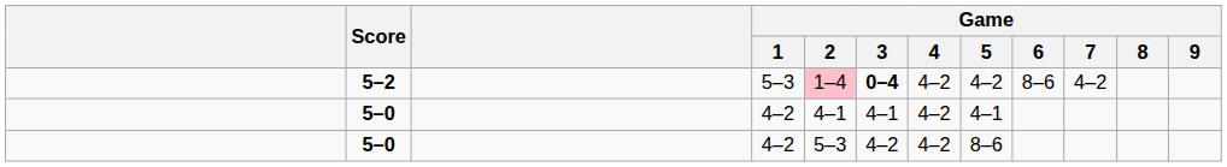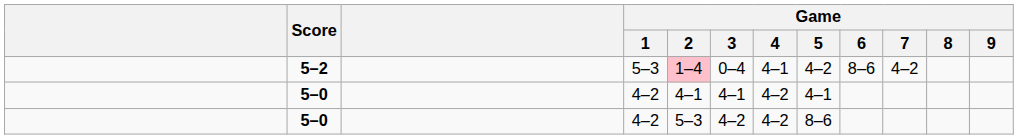5–2 | Game / 3: bold -> normal
5–2 | Game / 4: 4–2 -> 4–1
